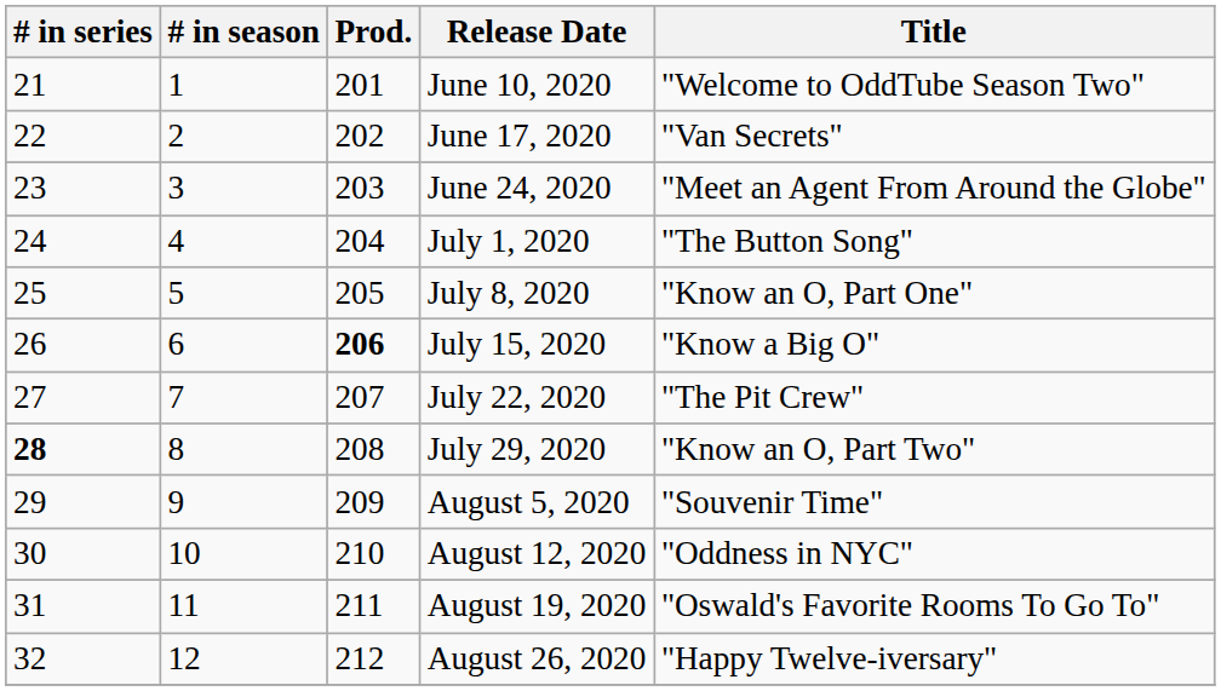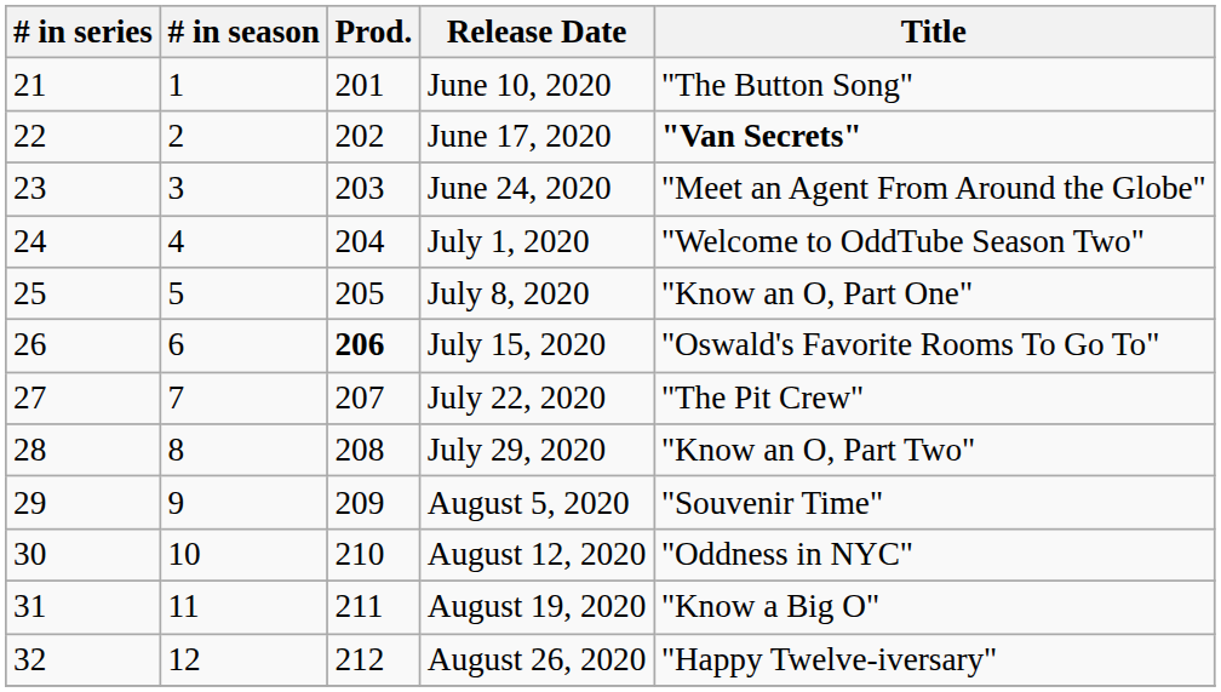June 10, 2020 | Title: "Welcome to OddTube Season Two" -> "The Button Song"
June 17, 2020 | Title: normal -> bold
July 1, 2020 | Title: "The Button Song" -> "Welcome to OddTube Season Two"
July 15, 2020 | Title: "Know a Big O" -> "Oswald's Favorite Rooms To Go To"
July 29, 2020 | # in series: bold -> normal
August 19, 2020 | Title: "Oswald's Favorite Rooms To Go To" -> "Know a Big O"
